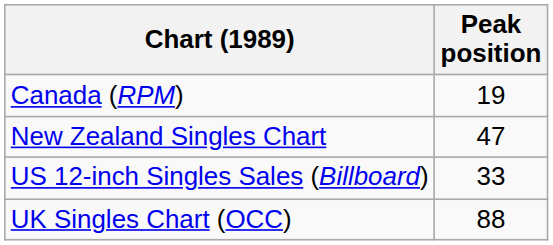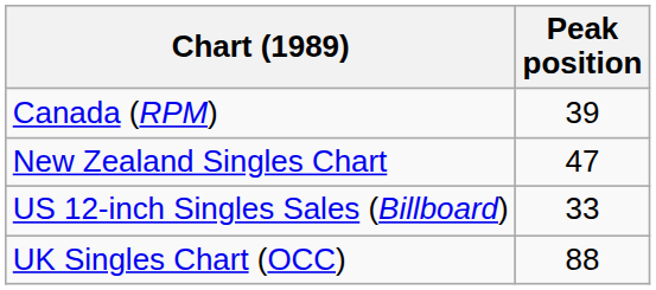Canada (RPM) | Peak position: 19 -> 39
